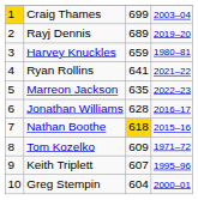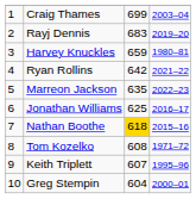Craig Thames | column 1: gold background -> no background
Rayj Dennis | column 3: 689 -> 683
Ryan Rollins | column 3: 641 -> 642
Jonathan Williams | column 3: 628 -> 625
Tom Kozelko | column 3: 609 -> 608
